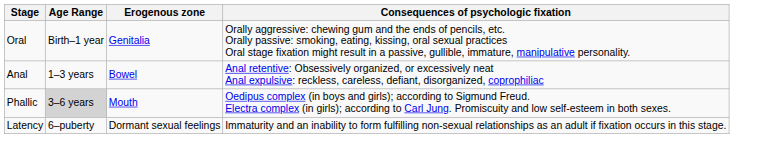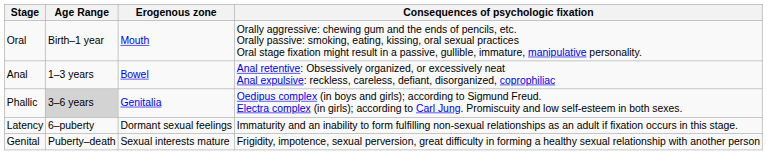Oral | Erogenous zone: Genitalia -> Mouth
Phallic | Erogenous zone: Mouth -> Genitalia
+ row: Genital | Puberty–death | Sexual interests mature | Frigidity, impotence, sexual perversion, great difficulty in forming a healthy sexual relationship with another person
